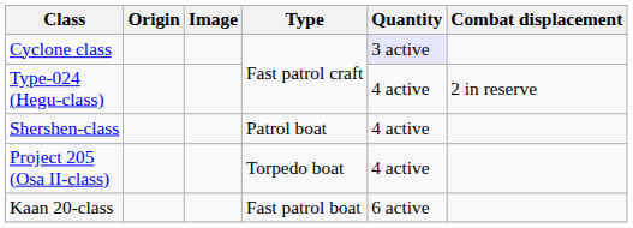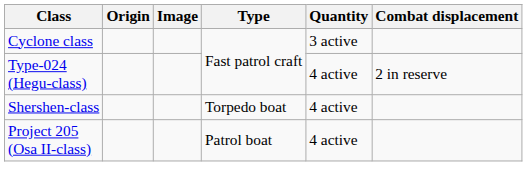Cyclone class | Quantity: lavender background -> no background
Shershen-class | Type: Patrol boat -> Torpedo boat
Project 205 (Osa II-class) | Type: Torpedo boat -> Patrol boat
- row: Kaan 20-class | Fast patrol boat | 6 active
